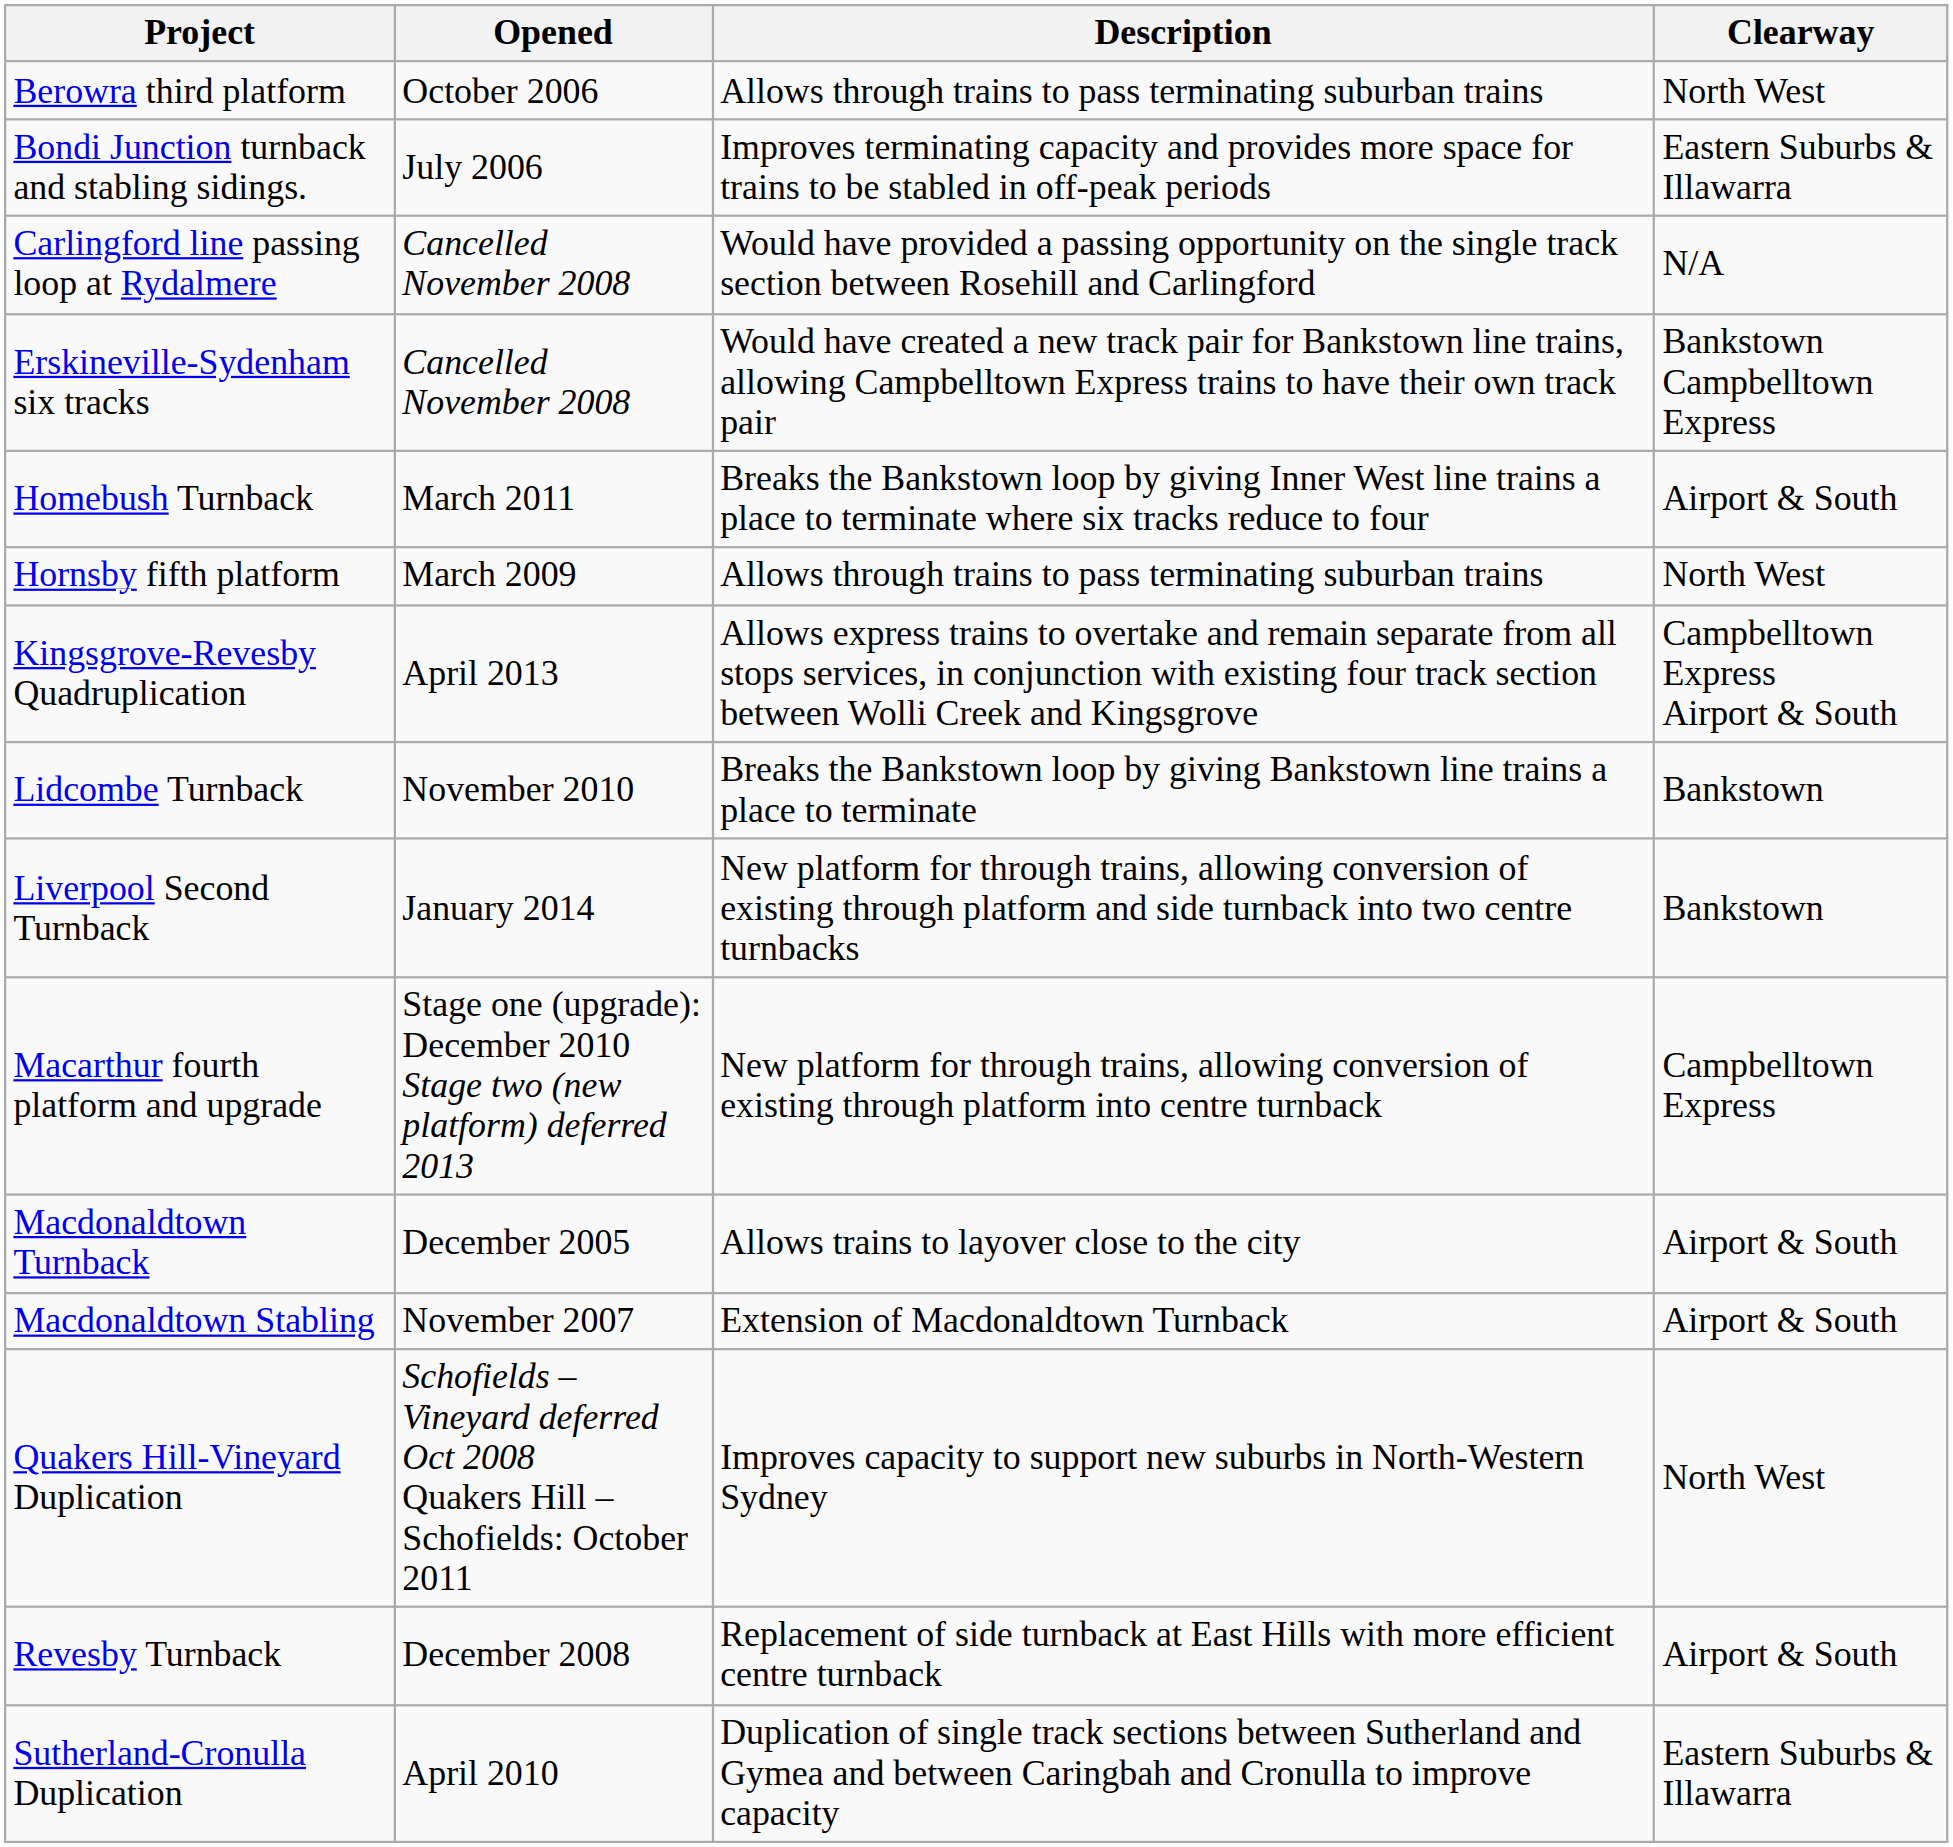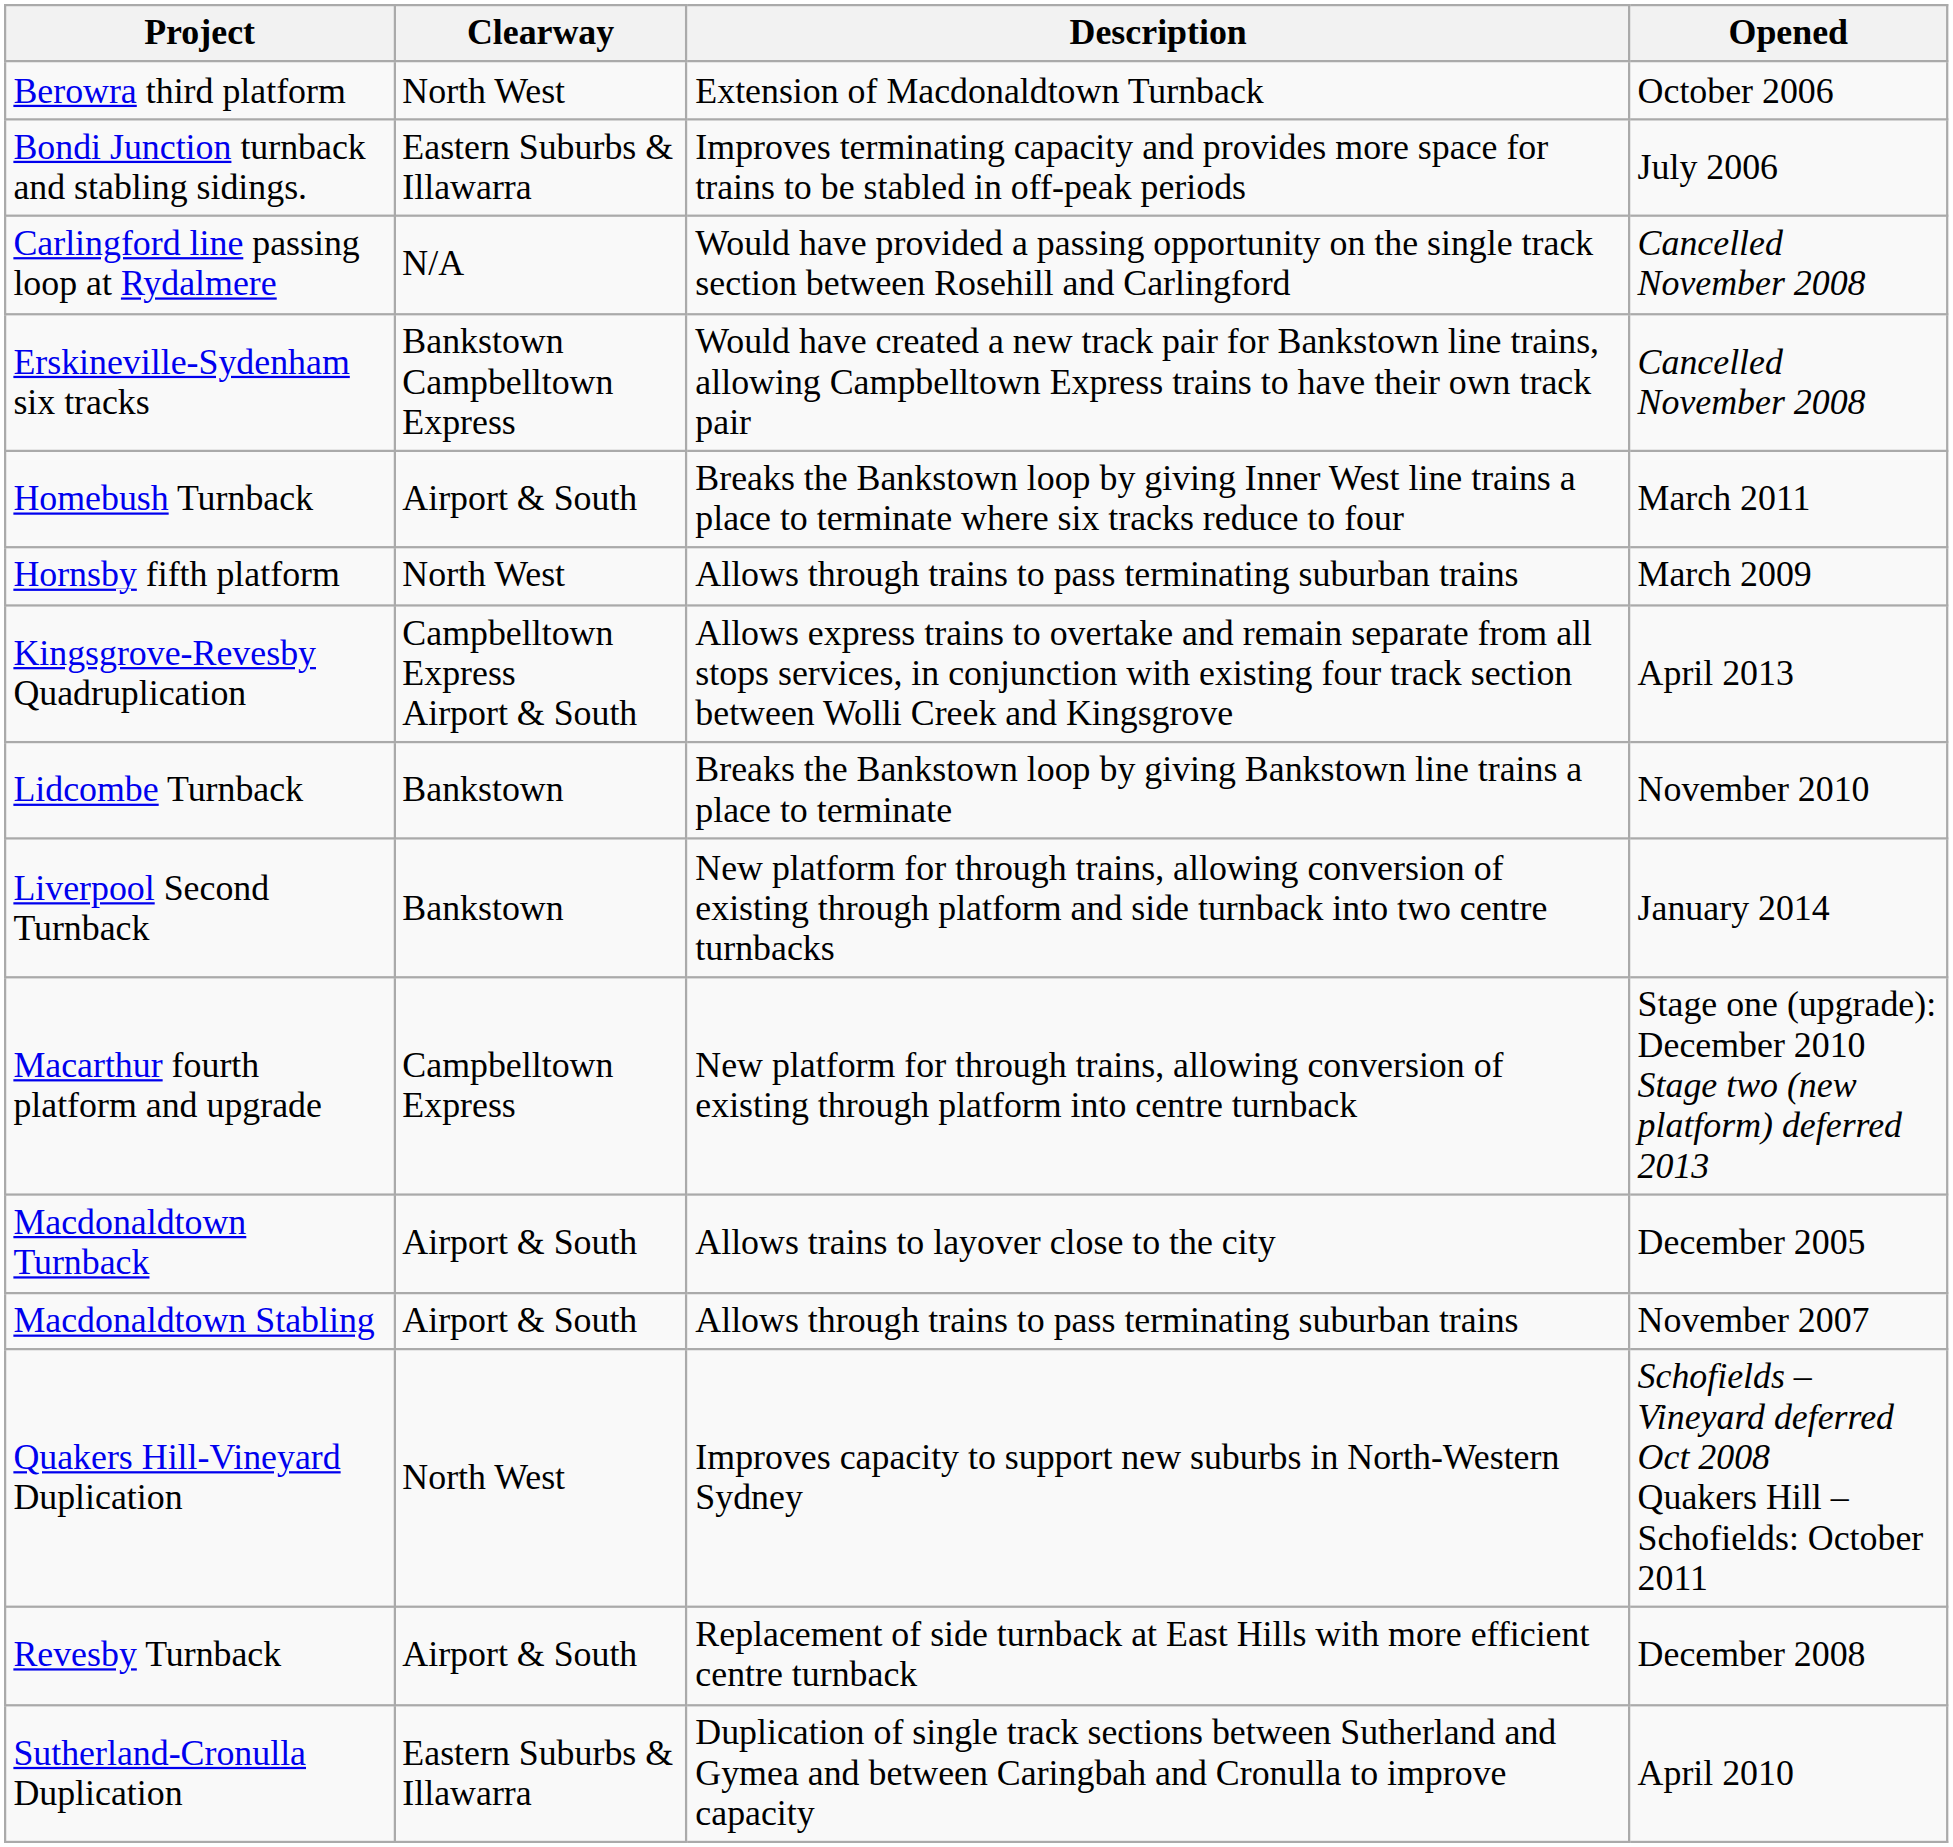columns swapped: Clearway <-> Opened
Berowra third platform | Description: Allows through trains to pass terminating suburban trains -> Extension of Macdonaldtown Turnback
Macdonaldtown Stabling | Description: Extension of Macdonaldtown Turnback -> Allows through trains to pass terminating suburban trains
